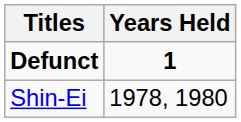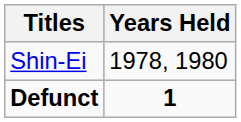rows swapped: Defunct <-> Shin-Ei
